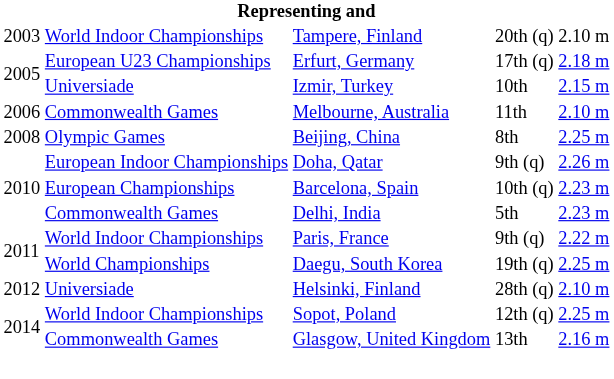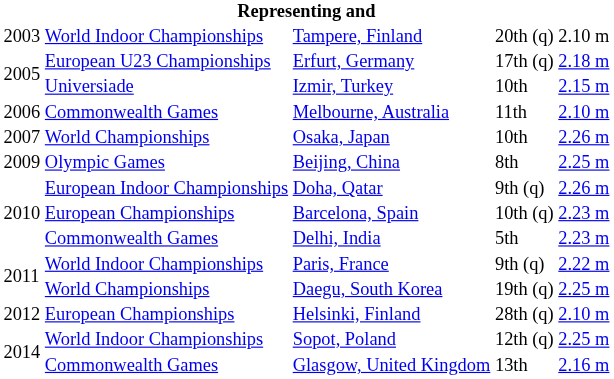+ row: 2007 | World Championships | Osaka, Japan | 10th | 2.26 m
Beijing, China | column 1: 2008 -> 2009
Helsinki, Finland | column 2: Universiade -> European Championships
